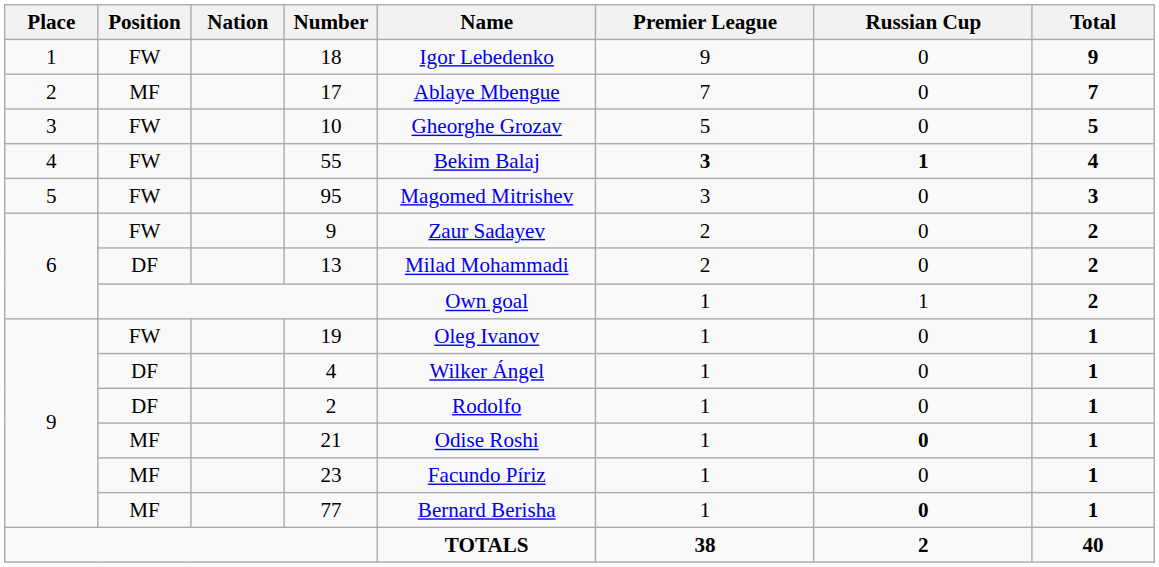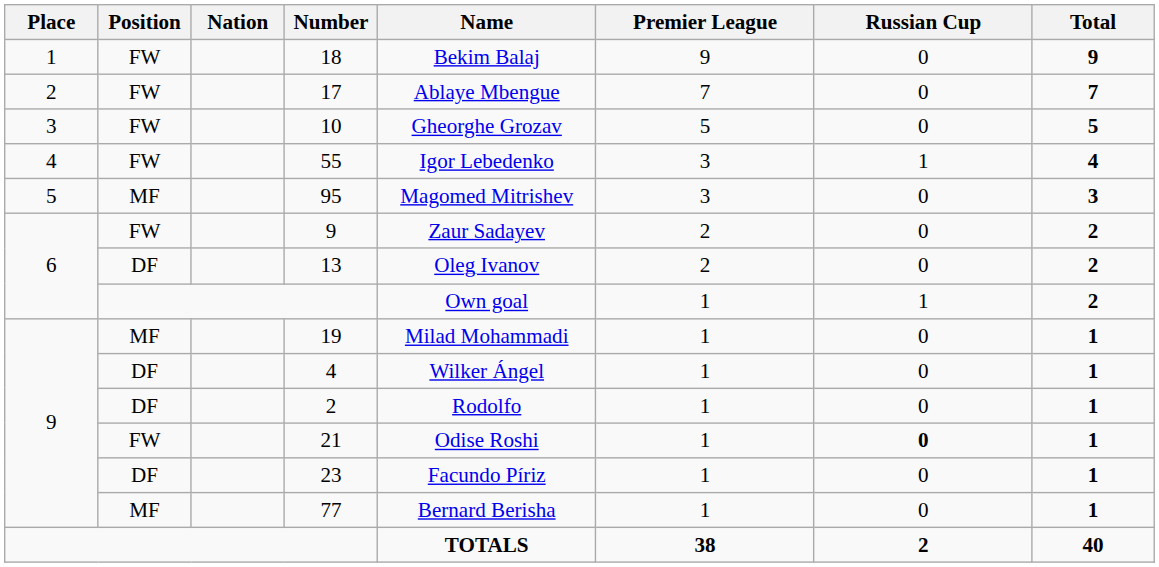18 | Name: Igor Lebedenko -> Bekim Balaj
17 | Position: MF -> FW
55 | Name: Bekim Balaj -> Igor Lebedenko
55 | Premier League: bold -> normal
55 | Russian Cup: bold -> normal
95 | Position: FW -> MF
13 | Name: Milad Mohammadi -> Oleg Ivanov
19 | Position: FW -> MF
19 | Name: Oleg Ivanov -> Milad Mohammadi
21 | Position: MF -> FW
23 | Position: MF -> DF
77 | Russian Cup: bold -> normal
